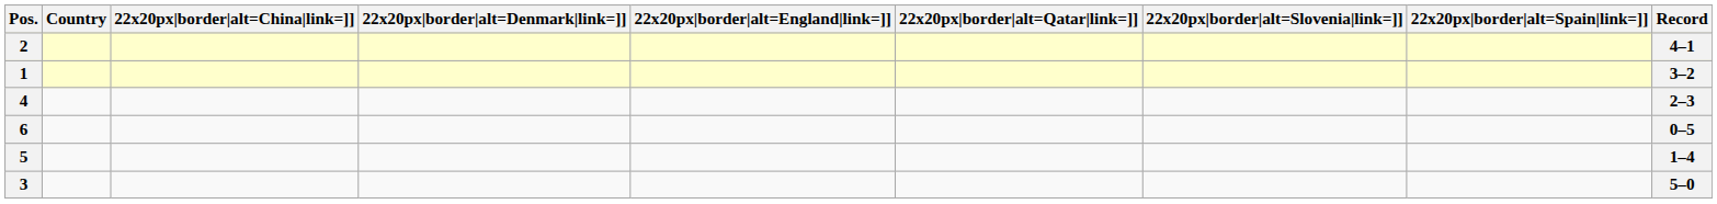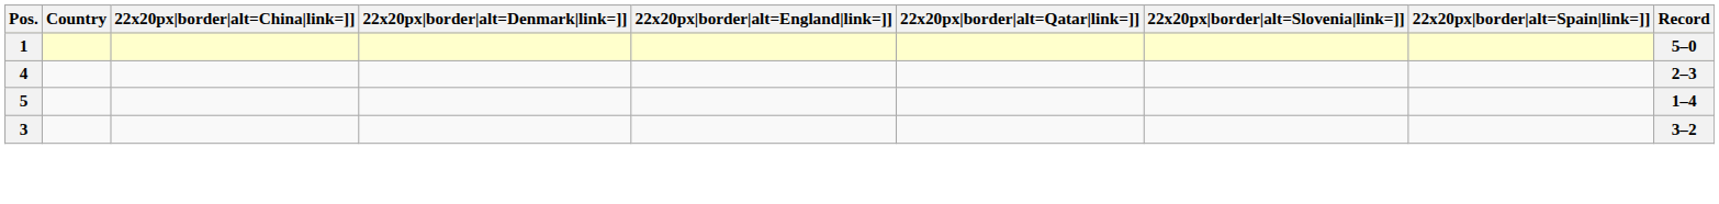- row: 2 | 4–1
1 | Record: 3–2 -> 5–0
- row: 6 | 0–5
3 | Record: 5–0 -> 3–2
